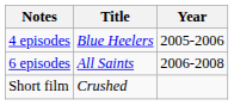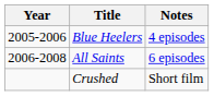columns swapped: Year <-> Notes
